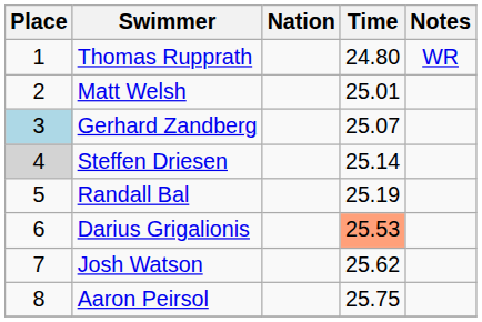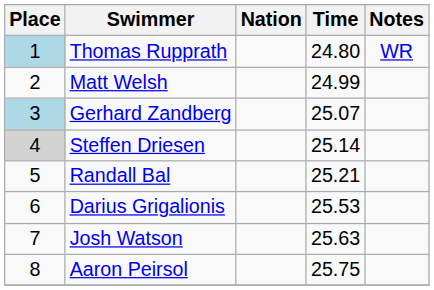Thomas Rupprath | Place: no background -> lightblue background
Matt Welsh | Time: 25.01 -> 24.99
Randall Bal | Time: 25.19 -> 25.21
Darius Grigalionis | Time: lightsalmon background -> no background
Josh Watson | Time: 25.62 -> 25.63
